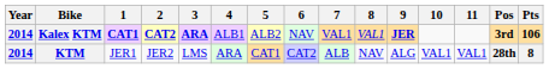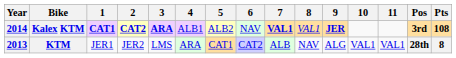Kalex KTM | 7: normal -> bold
Kalex KTM | Pts: 106 -> 108
KTM | Year: 2014 -> 2013
